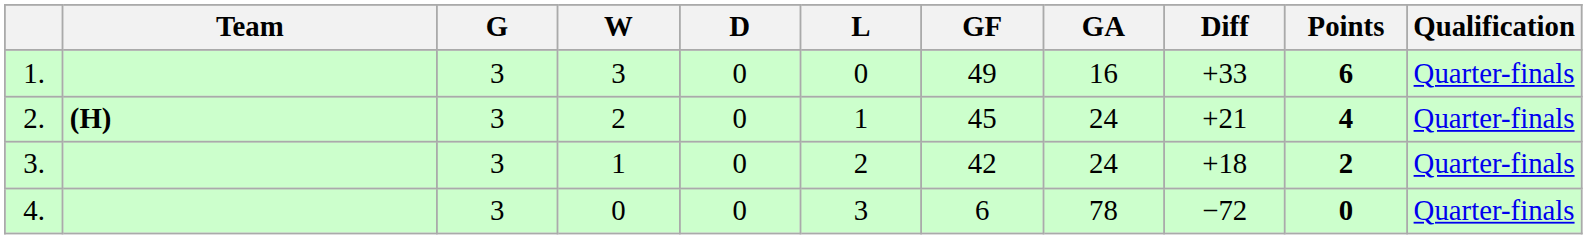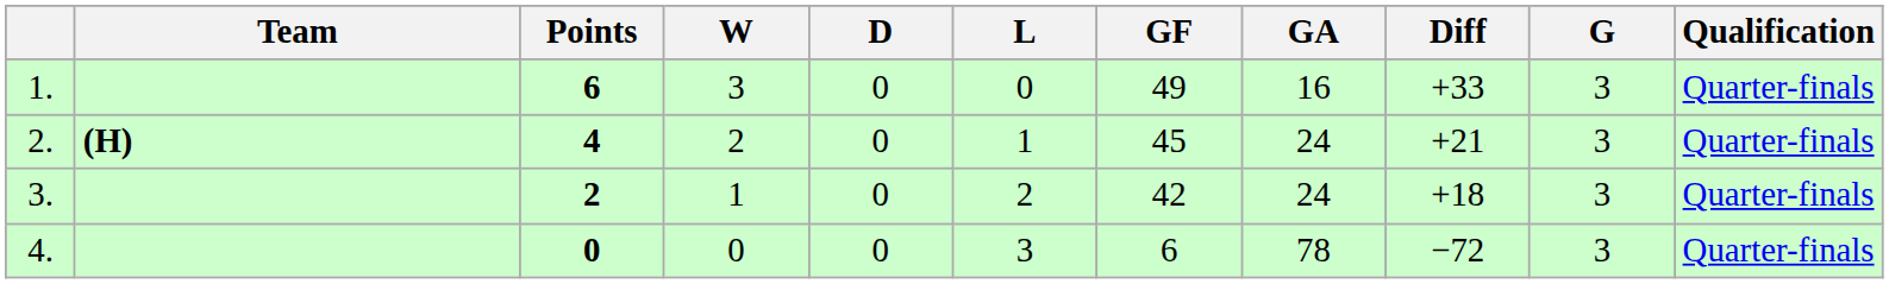columns swapped: G <-> Points
